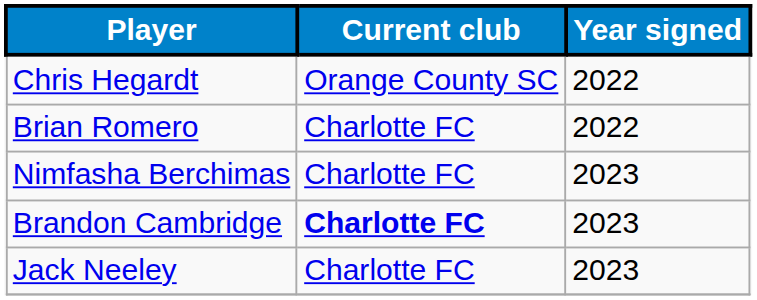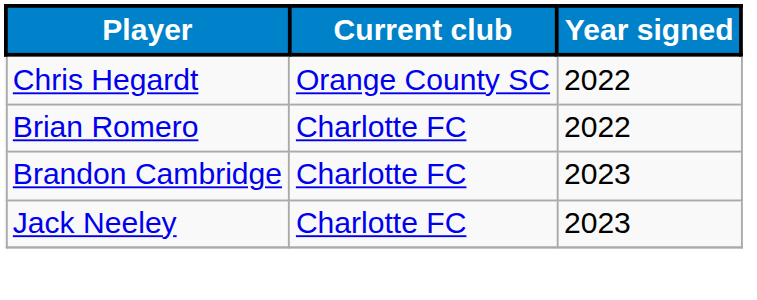- row: Nimfasha Berchimas | Charlotte FC | 2023
Brandon Cambridge | Current club: bold -> normal
